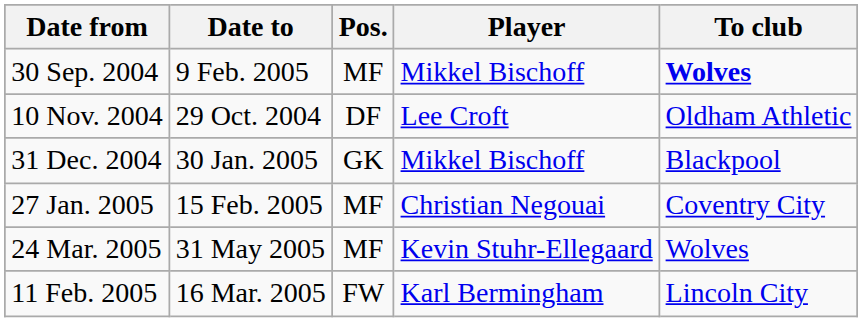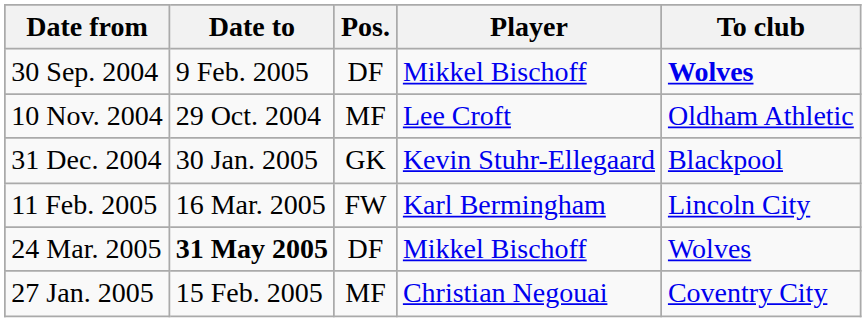30 Sep. 2004 | Pos.: MF -> DF
10 Nov. 2004 | Pos.: DF -> MF
31 Dec. 2004 | Player: Mikkel Bischoff -> Kevin Stuhr-Ellegaard
rows swapped: 27 Jan. 2005 <-> 11 Feb. 2005
24 Mar. 2005 | Date to: normal -> bold
24 Mar. 2005 | Pos.: MF -> DF
24 Mar. 2005 | Player: Kevin Stuhr-Ellegaard -> Mikkel Bischoff
